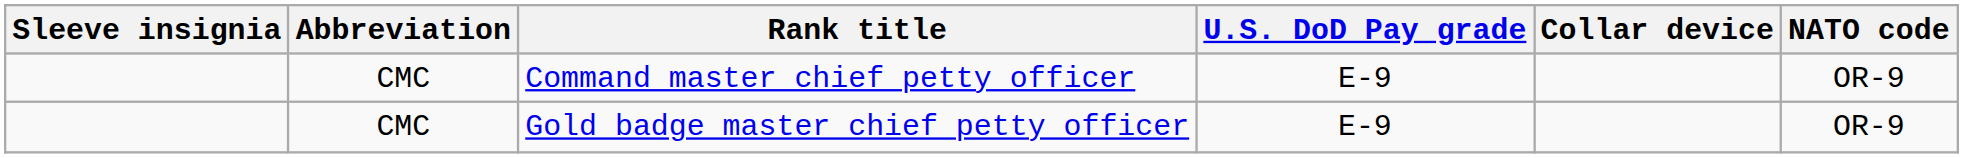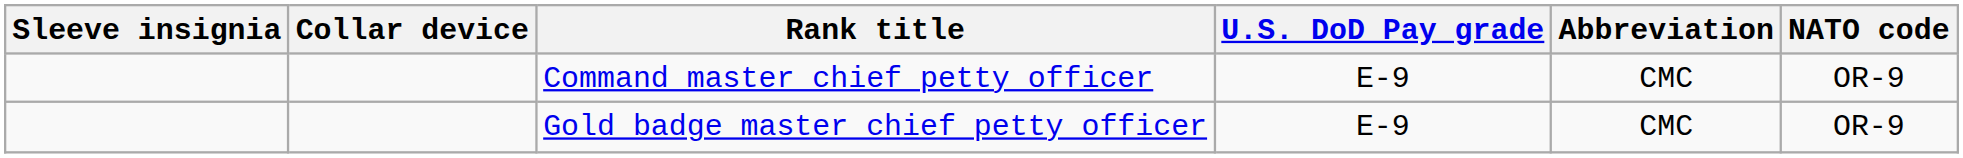columns swapped: Collar device <-> Abbreviation
